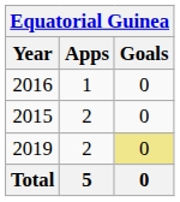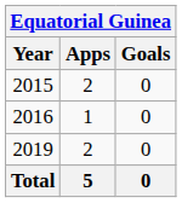rows swapped: 2015 <-> 2016
2019 | Goals: khaki background -> no background
